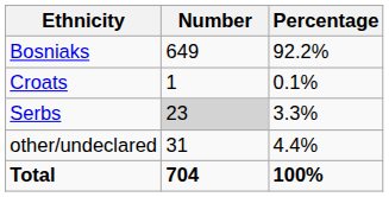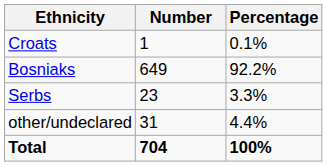rows swapped: Bosniaks <-> Croats
Serbs | Number: lightgrey background -> no background
